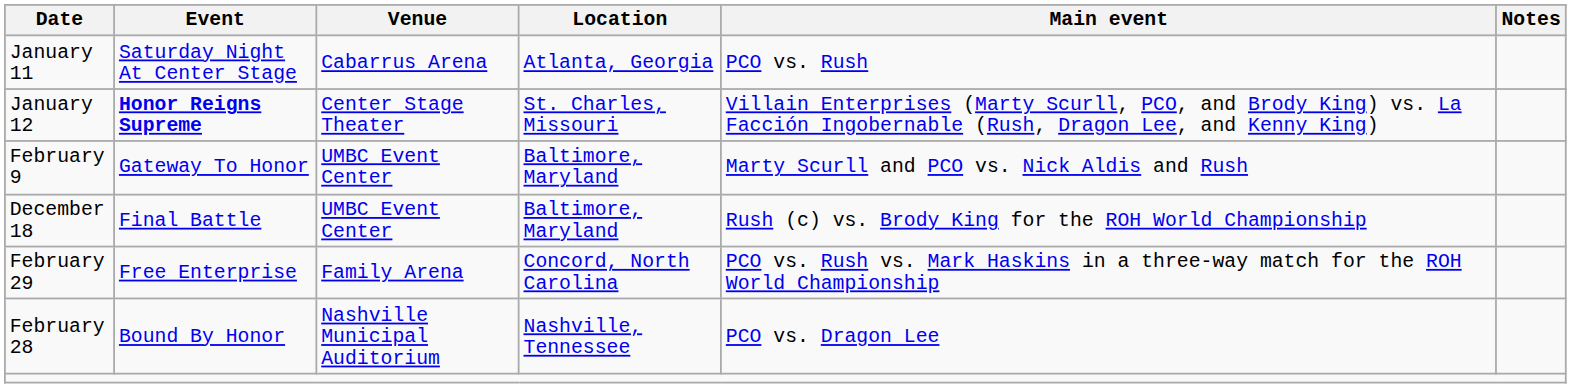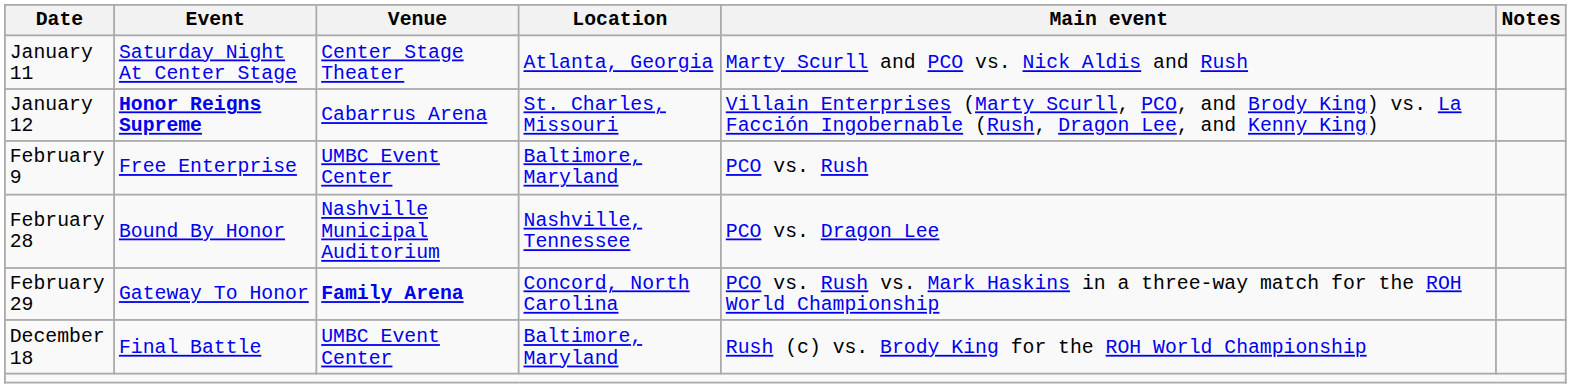January 11 | Venue: Cabarrus Arena -> Center Stage Theater
January 11 | Main event: PCO vs. Rush -> Marty Scurll and PCO vs. Nick Aldis and Rush
January 12 | Venue: Center Stage Theater -> Cabarrus Arena
February 9 | Event: Gateway To Honor -> Free Enterprise
February 9 | Main event: Marty Scurll and PCO vs. Nick Aldis and Rush -> PCO vs. Rush
rows swapped: February 28 <-> December 18
February 29 | Event: Free Enterprise -> Gateway To Honor
February 29 | Venue: normal -> bold
